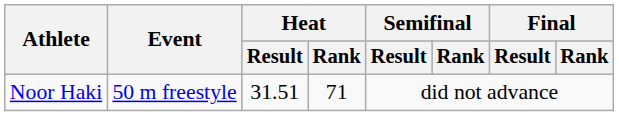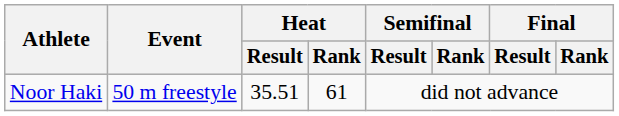Noor Haki | Heat / Result: 31.51 -> 35.51
Noor Haki | Heat / Rank: 71 -> 61
